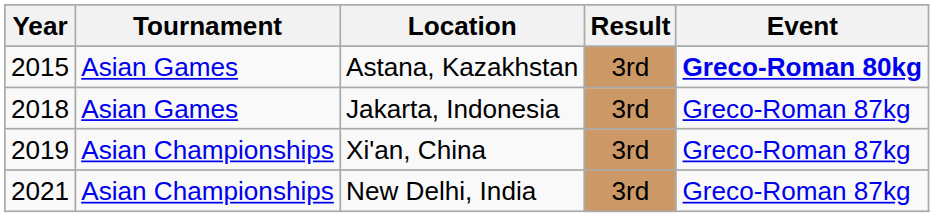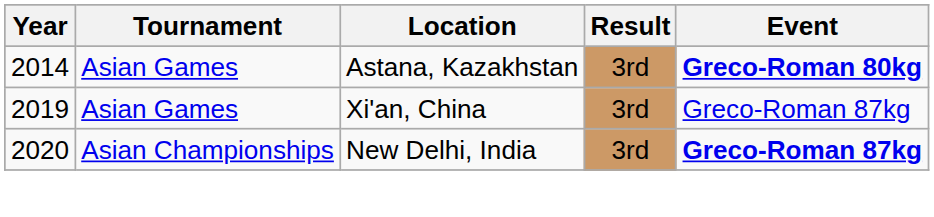Astana, Kazakhstan | Year: 2015 -> 2014
- row: 2018 | Asian Games | Jakarta, Indonesia | 3rd | Greco-Roman 87kg
Xi'an, China | Tournament: Asian Championships -> Asian Games
New Delhi, India | Year: 2021 -> 2020
New Delhi, India | Event: normal -> bold
